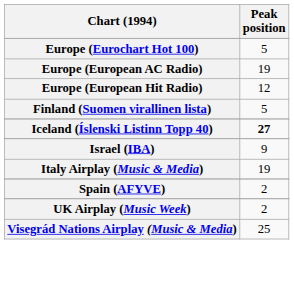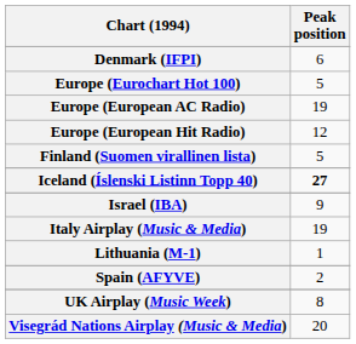+ row: Denmark (IFPI) | 6
+ row: Lithuania (M-1) | 1
UK Airplay (Music Week) | Peak position: 2 -> 8
Visegrád Nations Airplay (Music & Media) | Peak position: 25 -> 20
